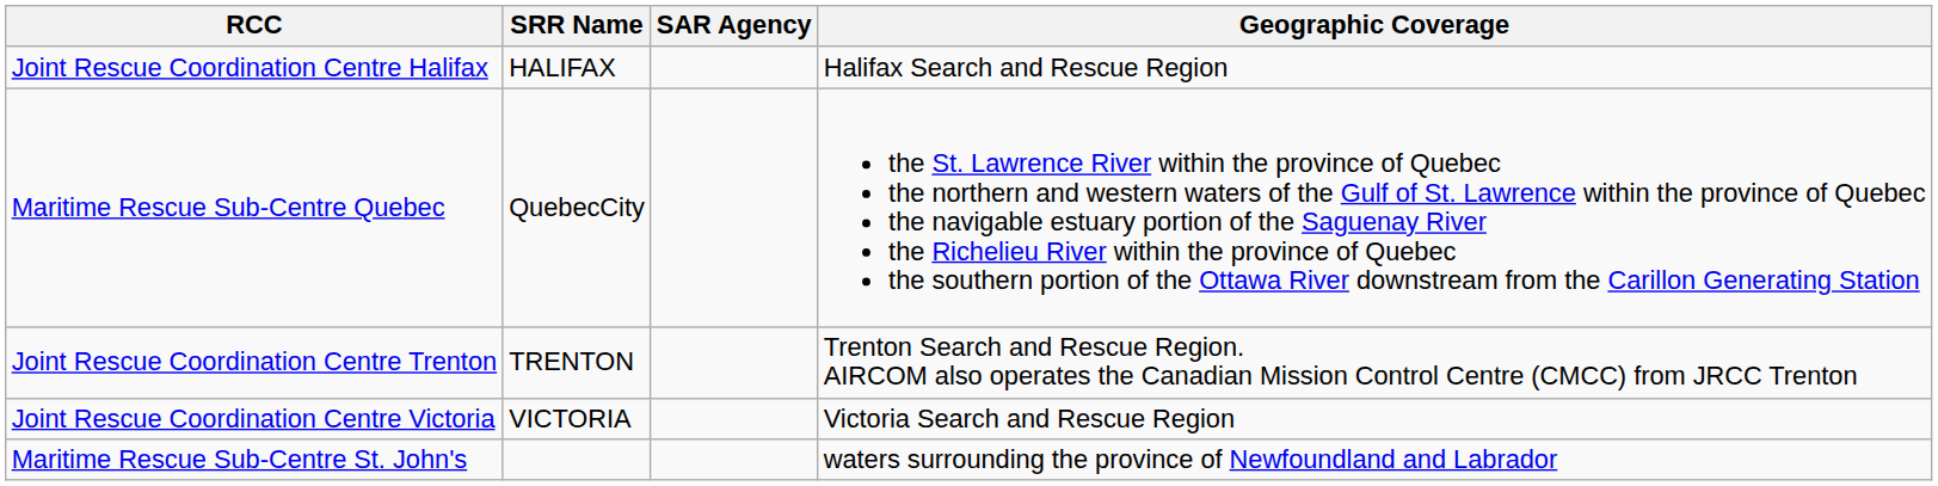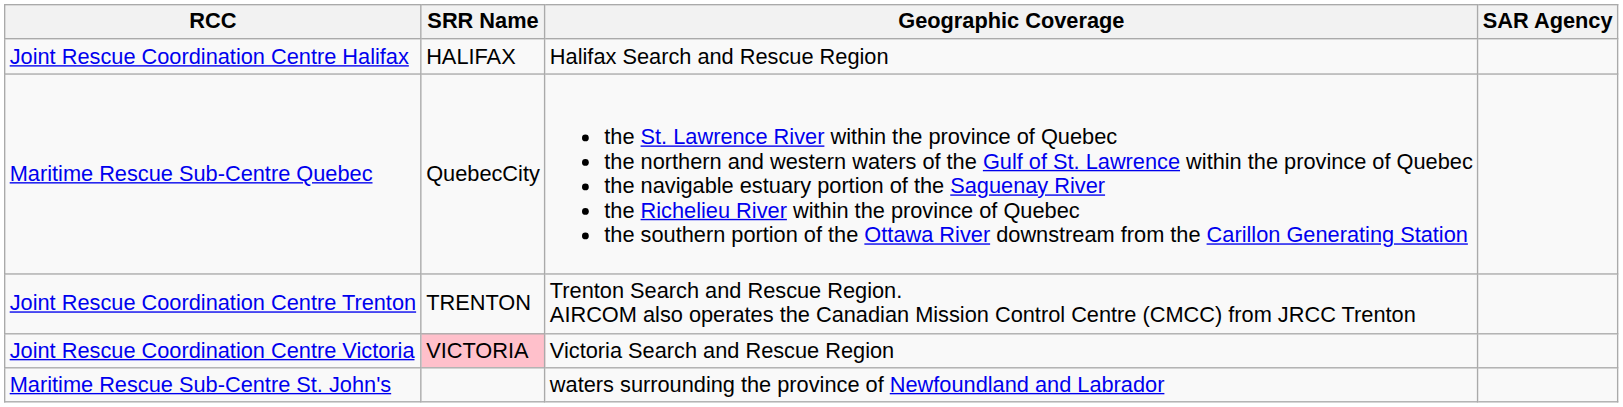columns swapped: Geographic Coverage <-> SAR Agency
Joint Rescue Coordination Centre Victoria | SRR Name: no background -> pink background
